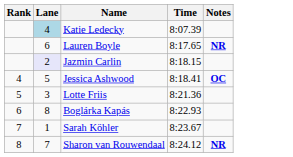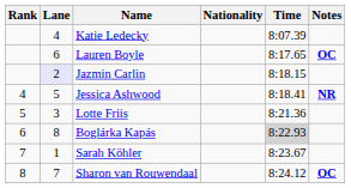+ column: Nationality
Katie Ledecky | Lane: lightblue background -> no background
Lauren Boyle | Notes: NR -> OC
Jessica Ashwood | Notes: OC -> NR
Boglárka Kapás | Time: no background -> lightgrey background
Sharon van Rouwendaal | Notes: NR -> OC
